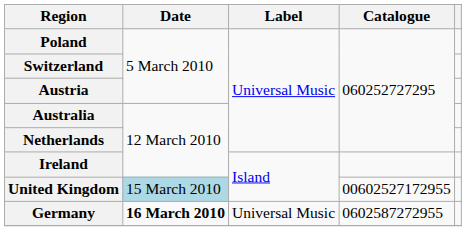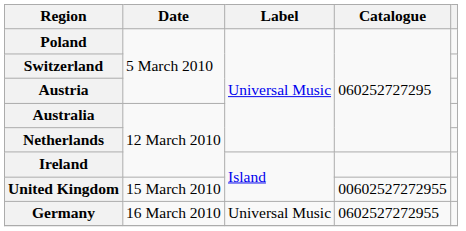United Kingdom | Date: lightblue background -> no background
United Kingdom | Catalogue: 00602527172955 -> 00602527272955
Germany | Date: bold -> normal
Germany | Catalogue: 0602587272955 -> 0602527272955
